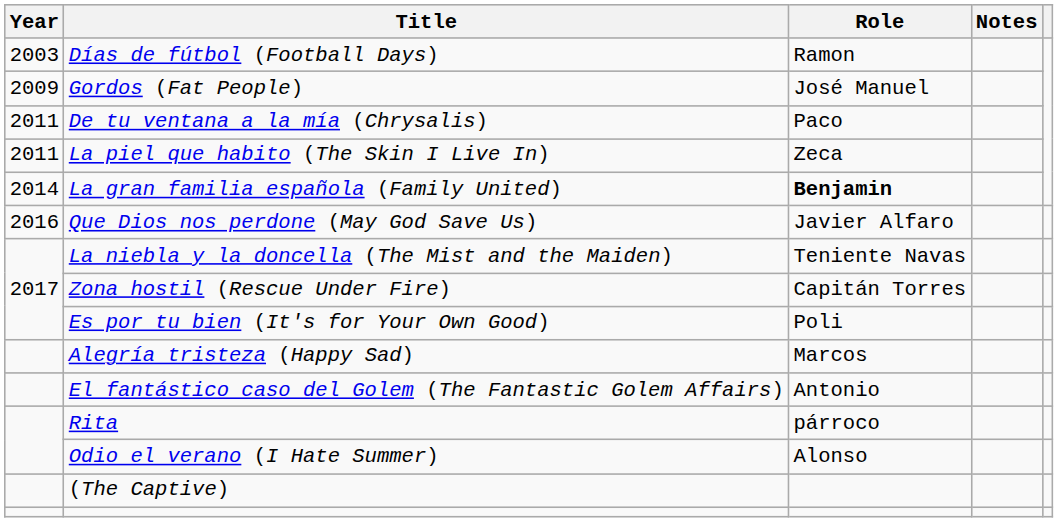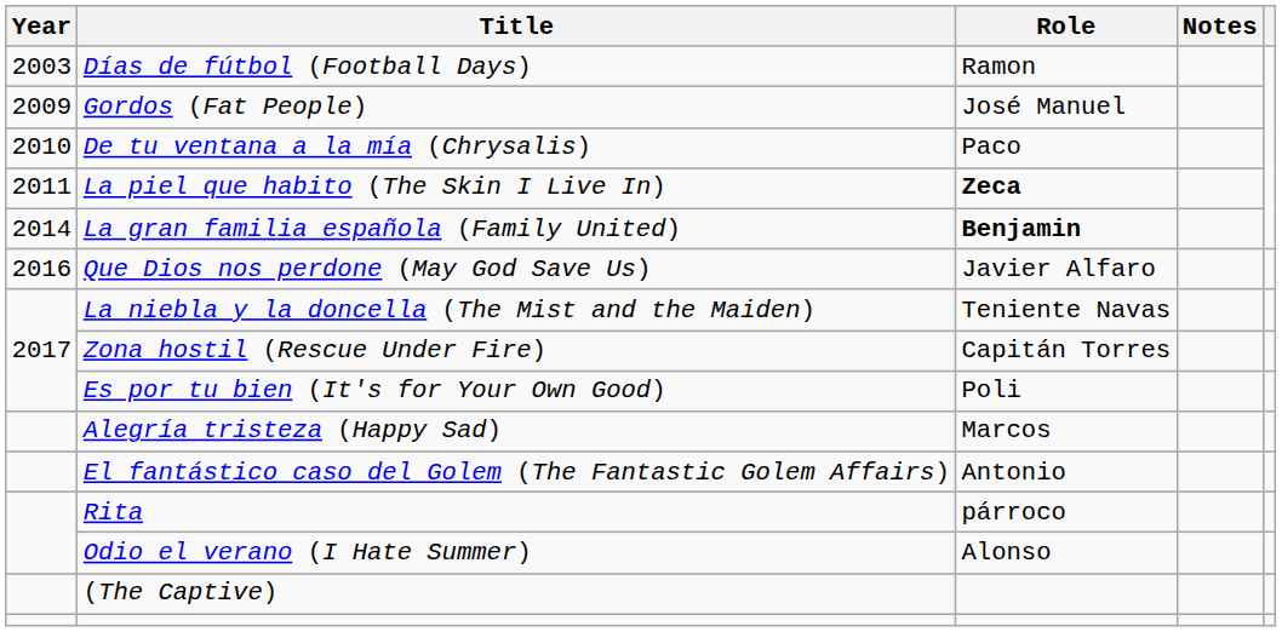De tu ventana a la mía (Chrysalis) | Year: 2011 -> 2010
La piel que habito (The Skin I Live In) | Role: normal -> bold
